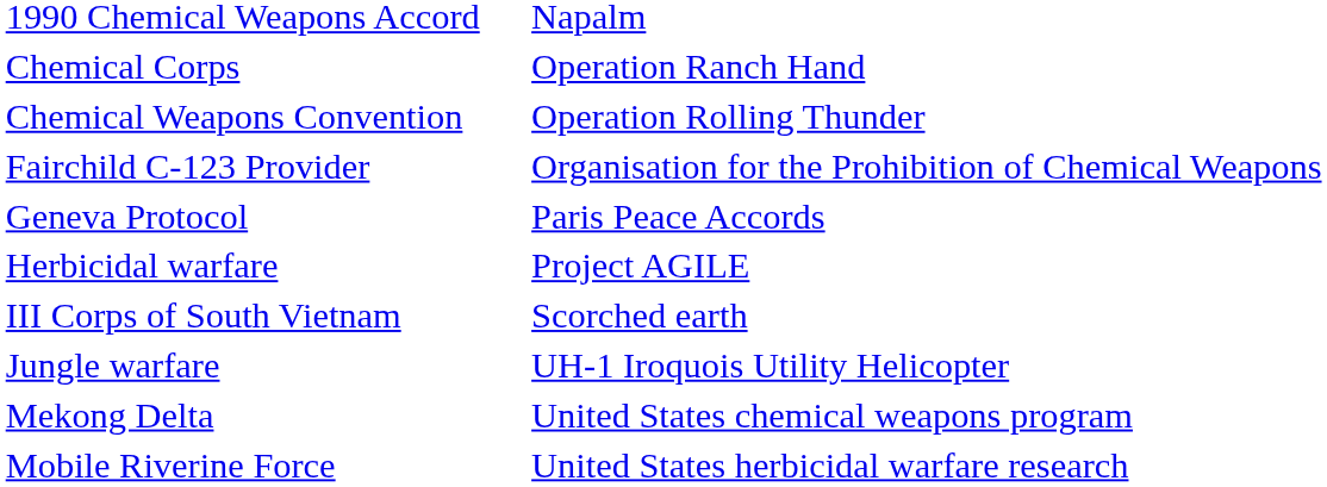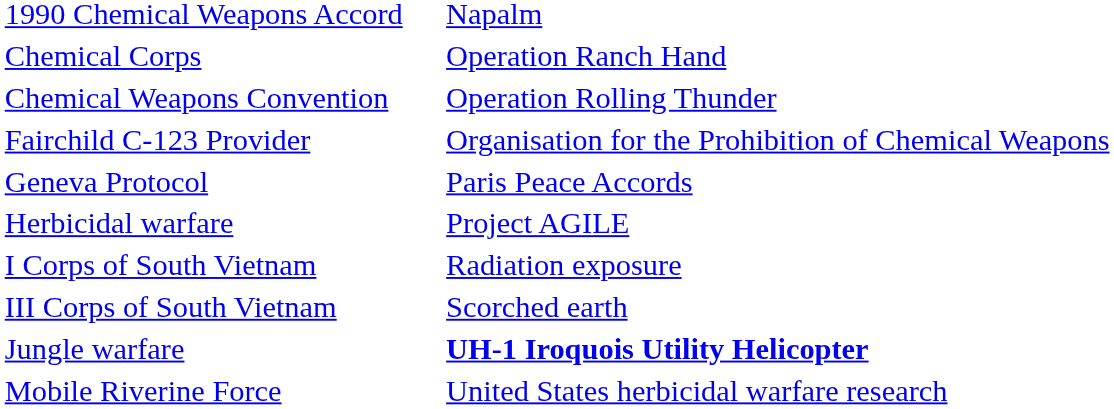+ row: I Corps of South Vietnam | Radiation exposure
Jungle warfare | column 2: normal -> bold
- row: Mekong Delta | United States chemical weapons program
